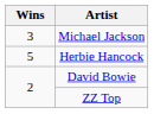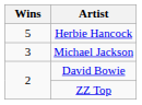rows swapped: Herbie Hancock <-> Michael Jackson
